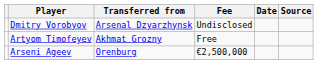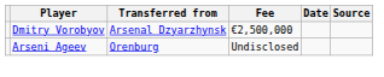Dmitry Vorobyov | Fee: Undisclosed -> €2,500,000
- row: Artyom Timofeyev | Akhmat Grozny | Free
Arseni Ageev | Fee: €2,500,000 -> Undisclosed
